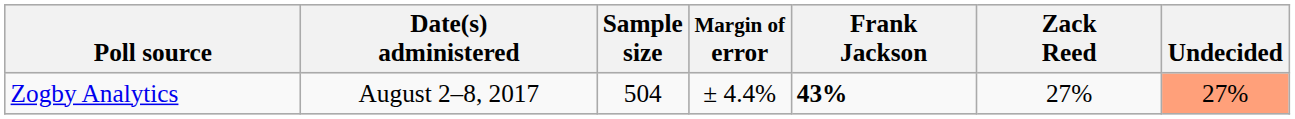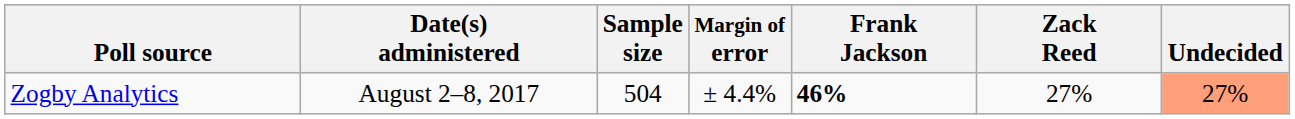Zogby Analytics | Frank Jackson: 43% -> 46%
